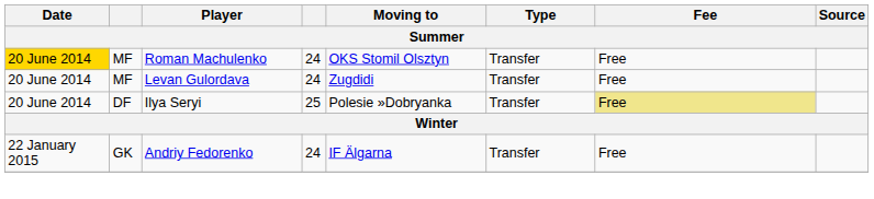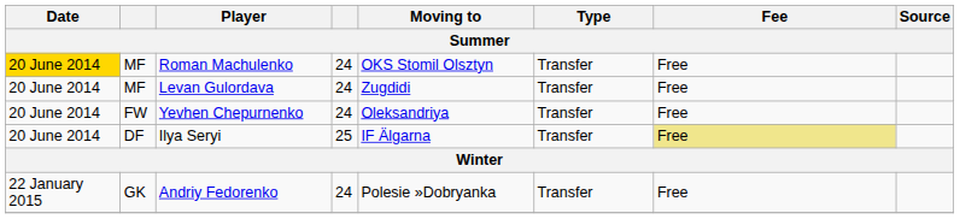+ row: 20 June 2014 | FW | Yevhen Chepurnenko | 24 | Oleksandriya | Transfer | Free
Ilya Seryi | Moving to: Polesie »Dobryanka -> IF Älgarna
Andriy Fedorenko | Moving to: IF Älgarna -> Polesie »Dobryanka
